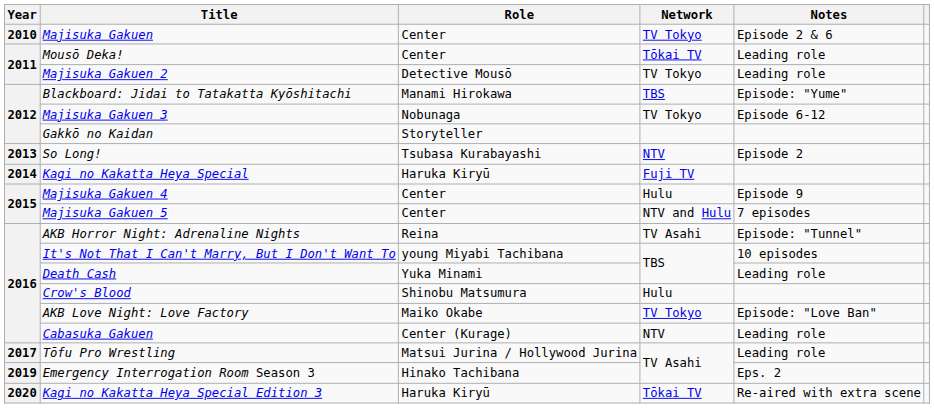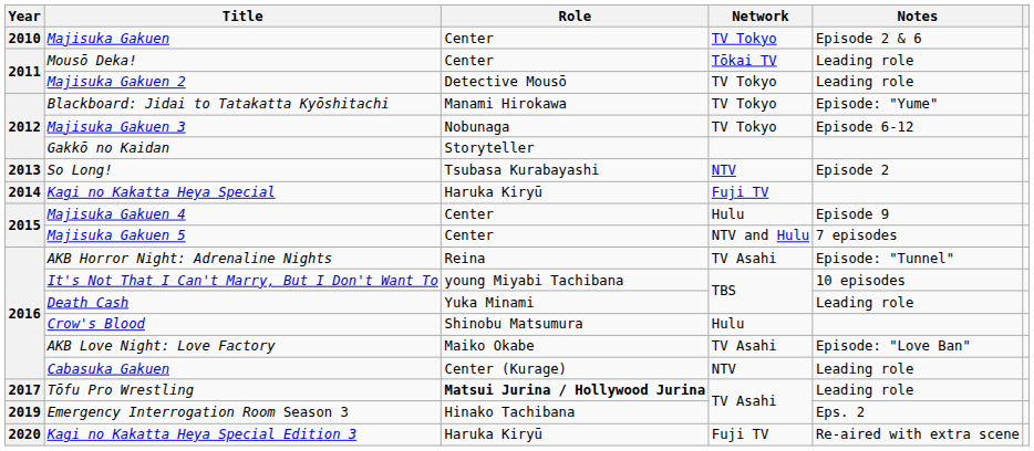Blackboard: Jidai to Tatakatta Kyōshitachi | Network: TBS -> TV Tokyo
AKB Love Night: Love Factory | Network: TV Tokyo -> TV Asahi
Tōfu Pro Wrestling | Role: normal -> bold
Kagi no Kakatta Heya Special Edition 3 | Network: Tōkai TV -> Fuji TV
